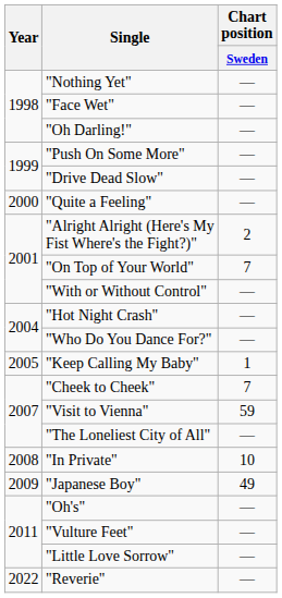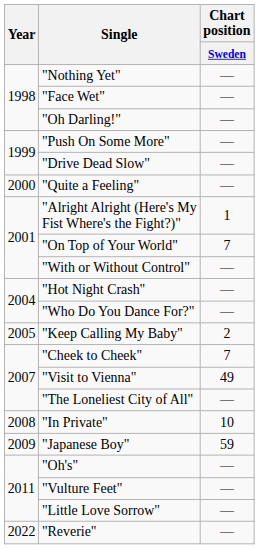"Alright Alright (Here's My Fist Where's the Fight?)" | Chart position / Sweden: 2 -> 1
"Keep Calling My Baby" | Chart position / Sweden: 1 -> 2
"Visit to Vienna" | Chart position / Sweden: 59 -> 49
"Japanese Boy" | Chart position / Sweden: 49 -> 59
